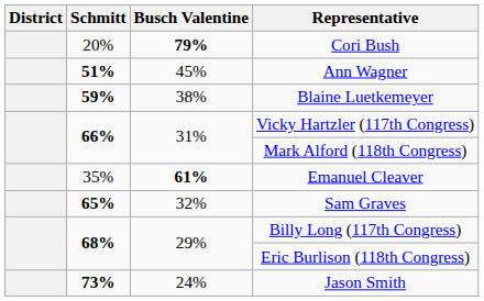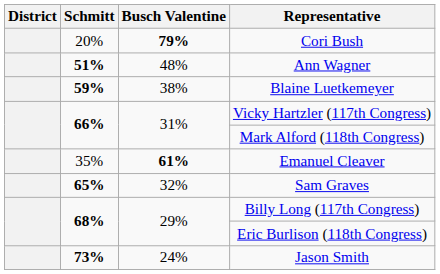Ann Wagner | Busch Valentine: 45% -> 48%
